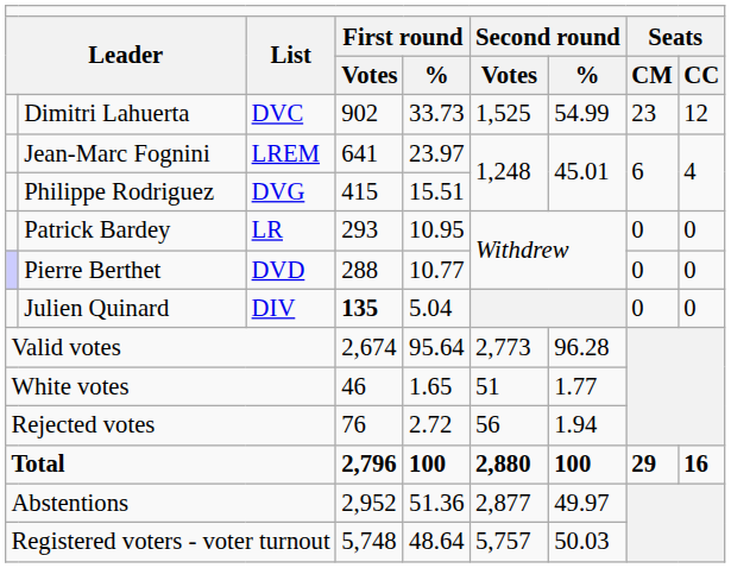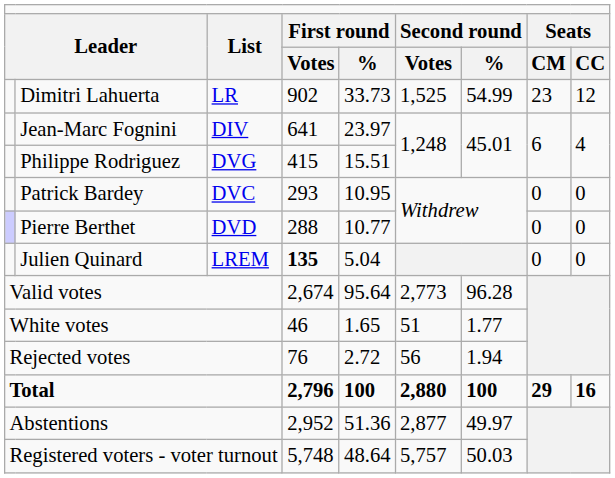Dimitri Lahuerta | column 3: DVC -> LR
Jean-Marc Fognini | column 3: LREM -> DIV
Patrick Bardey | column 3: LR -> DVC
Julien Quinard | column 3: DIV -> LREM
